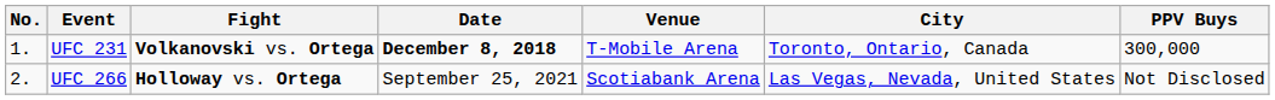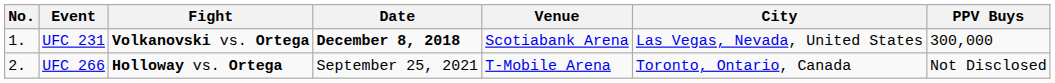UFC 231 | Venue: T-Mobile Arena -> Scotiabank Arena
UFC 231 | City: Toronto, Ontario, Canada -> Las Vegas, Nevada, United States
UFC 266 | Venue: Scotiabank Arena -> T-Mobile Arena
UFC 266 | City: Las Vegas, Nevada, United States -> Toronto, Ontario, Canada
